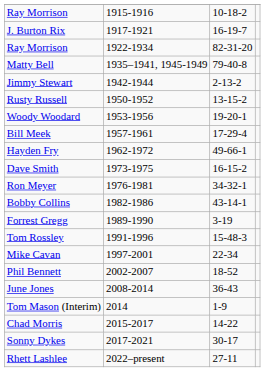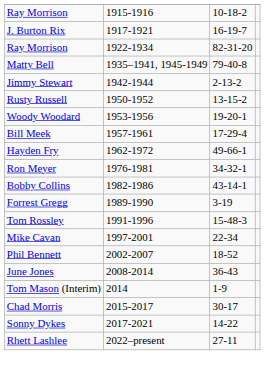- row: Dave Smith | 1973-1975 | 16-15-2
Chad Morris | column 3: 14-22 -> 30-17
Sonny Dykes | column 3: 30-17 -> 14-22
